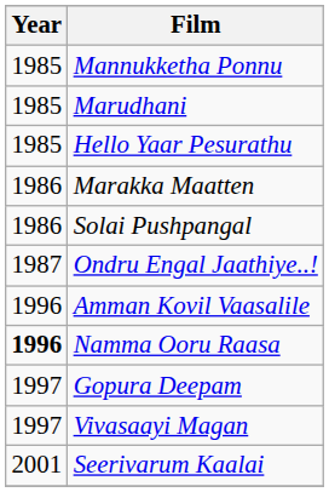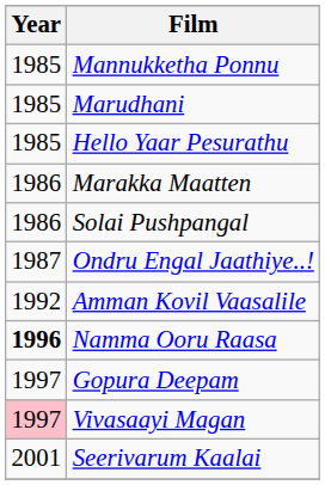Amman Kovil Vaasalile | Year: 1996 -> 1992
Vivasaayi Magan | Year: no background -> pink background
